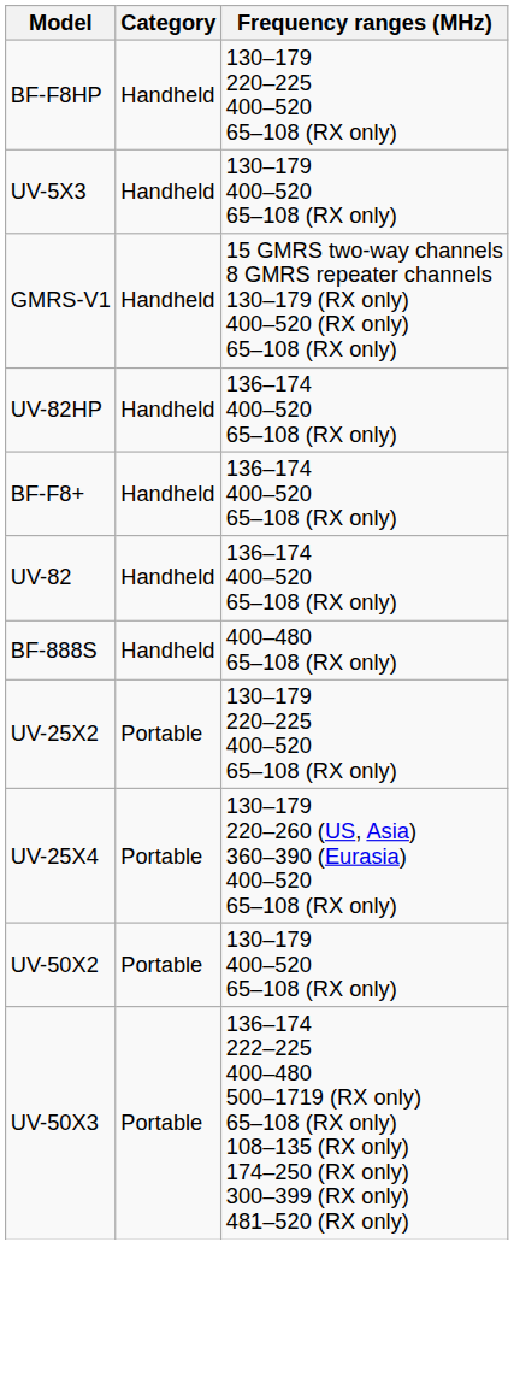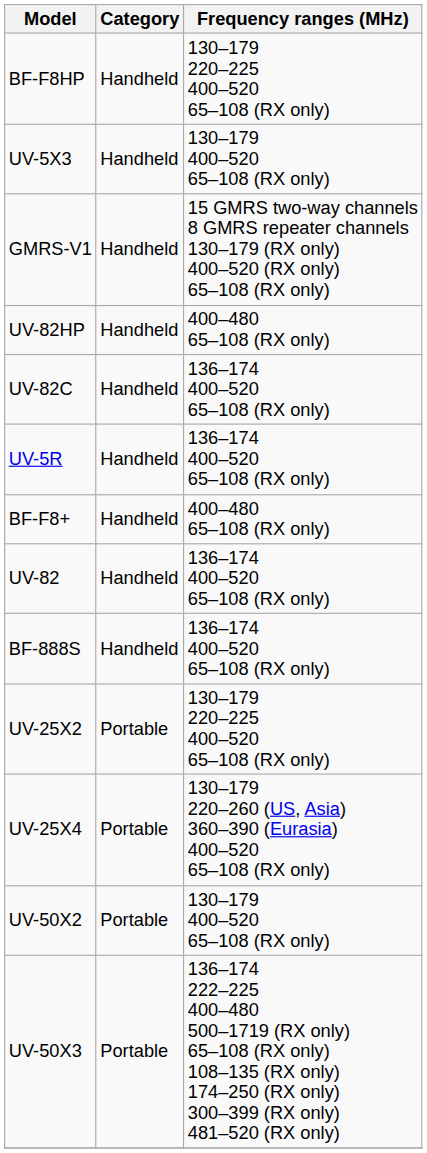UV-82HP | Frequency ranges (MHz): 136–174 400–520 65–108 (RX only) -> 400–480 65–108 (RX only)
+ row: UV-82C | Handheld | 136–174 400–520 65–108 (RX only)
+ row: UV-5R | Handheld | 136–174 400–520 65–108 (RX only)
BF-F8+ | Frequency ranges (MHz): 136–174 400–520 65–108 (RX only) -> 400–480 65–108 (RX only)
BF-888S | Frequency ranges (MHz): 400–480 65–108 (RX only) -> 136–174 400–520 65–108 (RX only)
